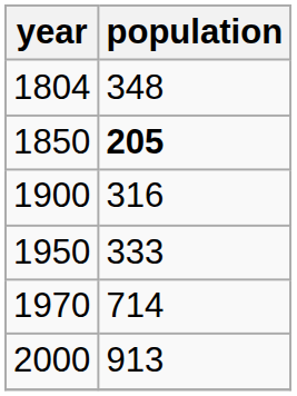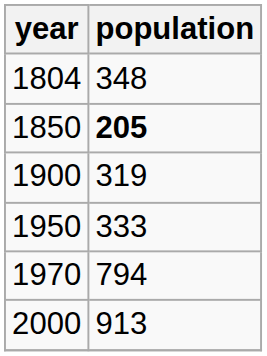1900 | population: 316 -> 319
1970 | population: 714 -> 794
